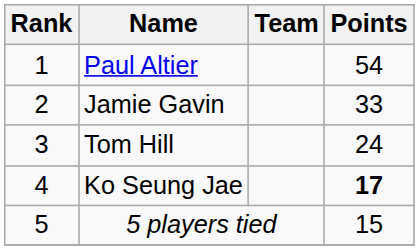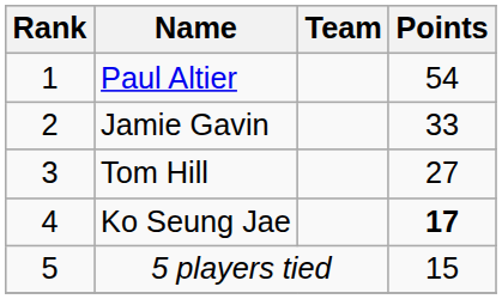Tom Hill | Points: 24 -> 27
